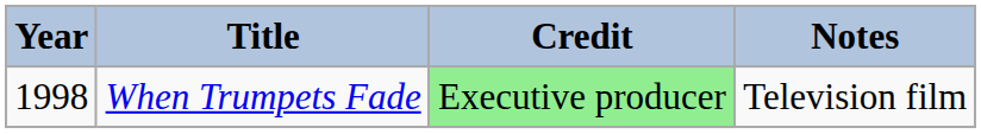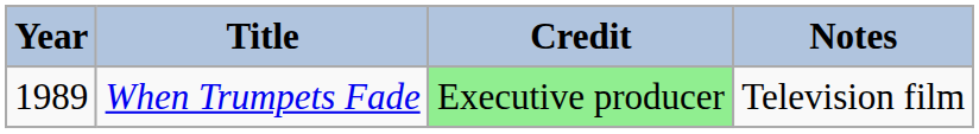When Trumpets Fade | Year: 1998 -> 1989
